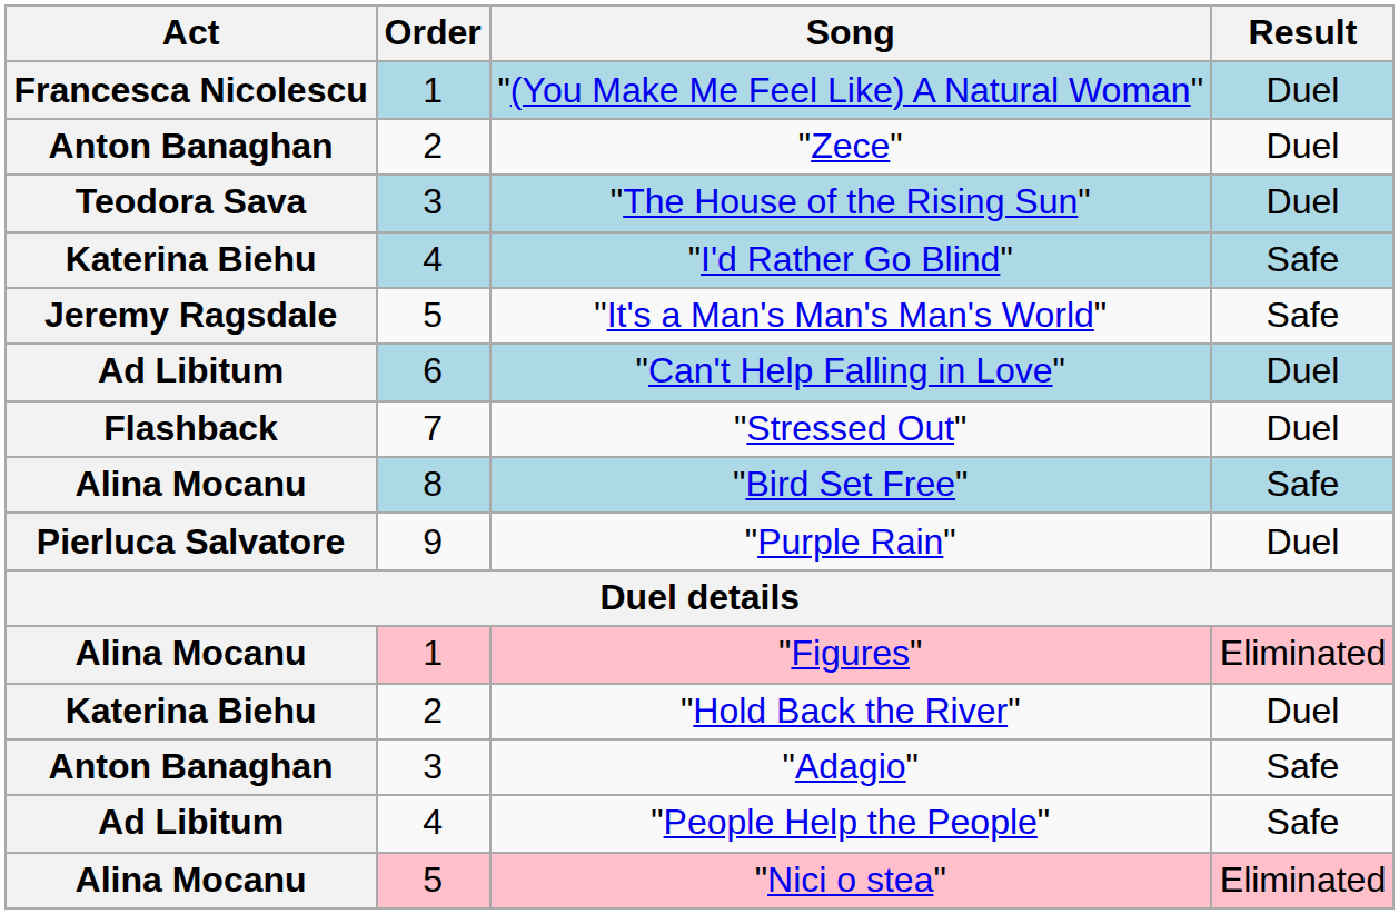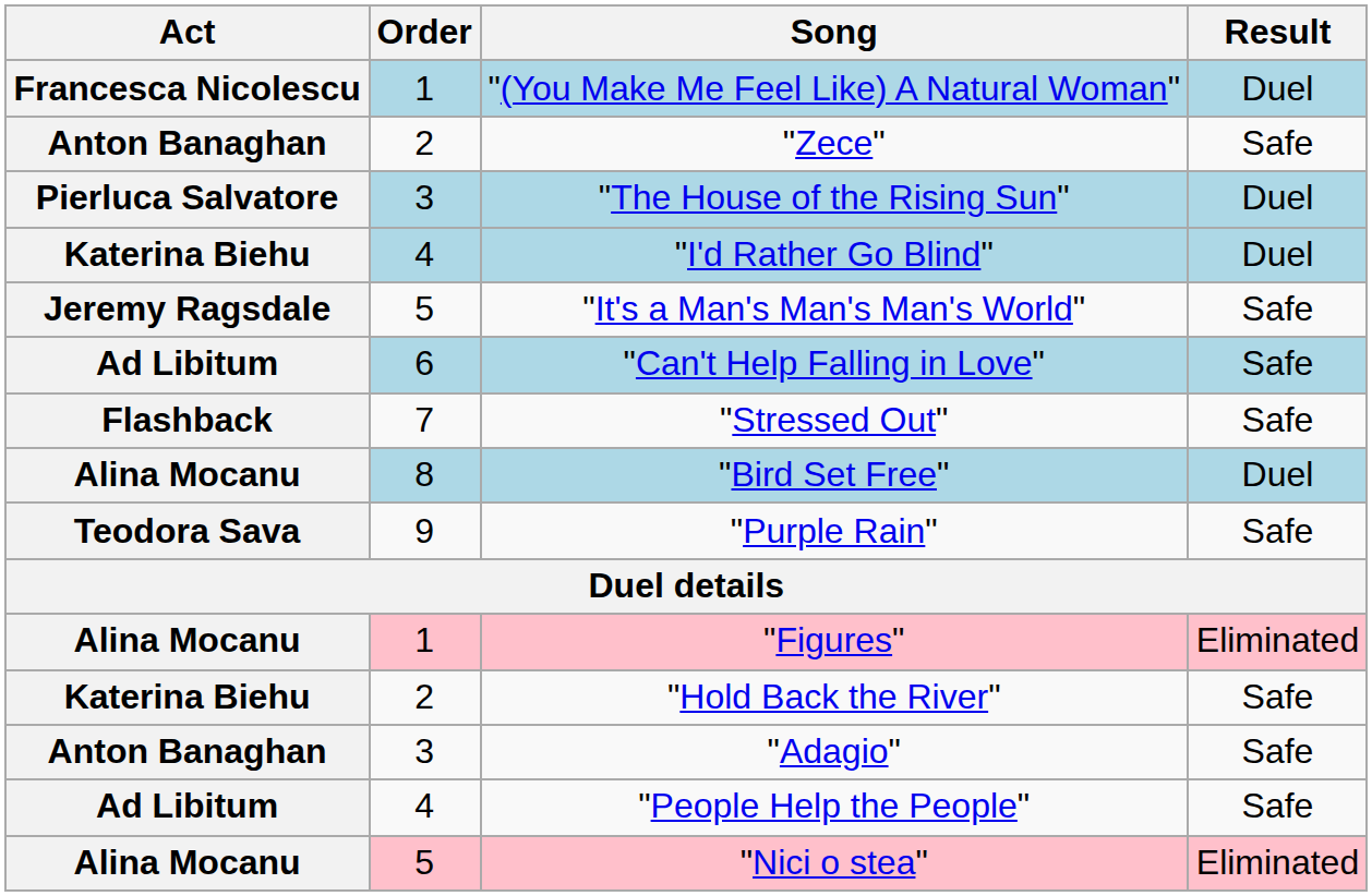"Zece" | Result: Duel -> Safe
"The House of the Rising Sun" | Act: Teodora Sava -> Pierluca Salvatore
"I'd Rather Go Blind" | Result: Safe -> Duel
"Can't Help Falling in Love" | Result: Duel -> Safe
"Stressed Out" | Result: Duel -> Safe
"Bird Set Free" | Result: Safe -> Duel
"Purple Rain" | Act: Pierluca Salvatore -> Teodora Sava
"Purple Rain" | Result: Duel -> Safe
"Hold Back the River" | Result: Duel -> Safe
